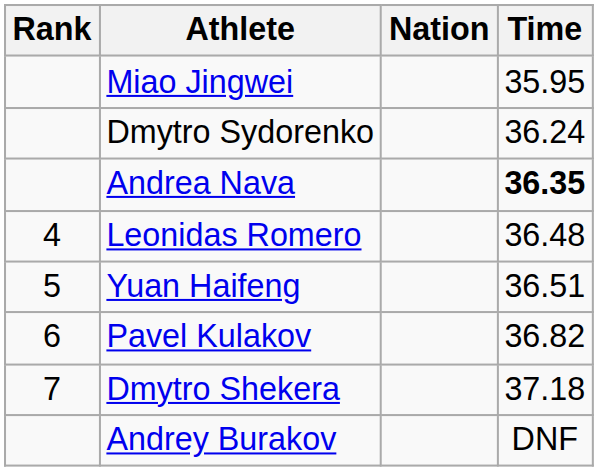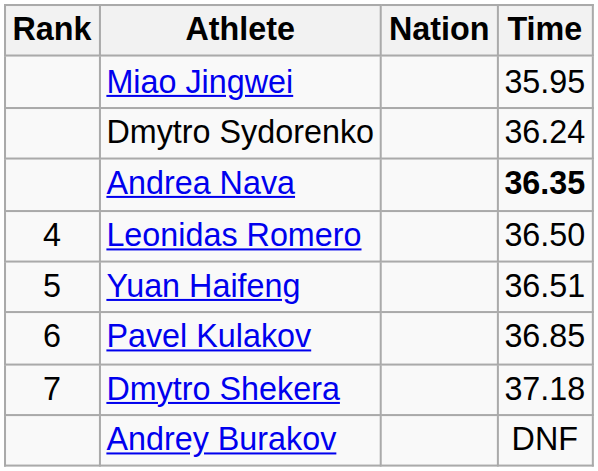Leonidas Romero | Time: 36.48 -> 36.50
Pavel Kulakov | Time: 36.82 -> 36.85
